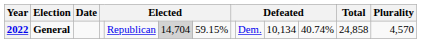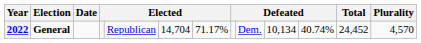2022 | column 6: lightgrey background -> no background
2022 | column 7: 59.15% -> 71.17%
2022 | Total: 24,858 -> 24,452
